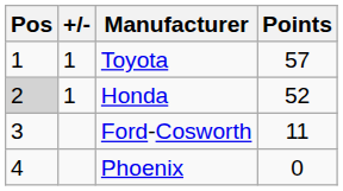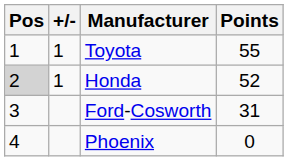Toyota | Points: 57 -> 55
Ford-Cosworth | Points: 11 -> 31
